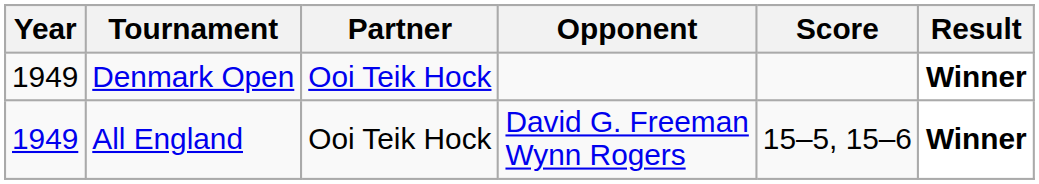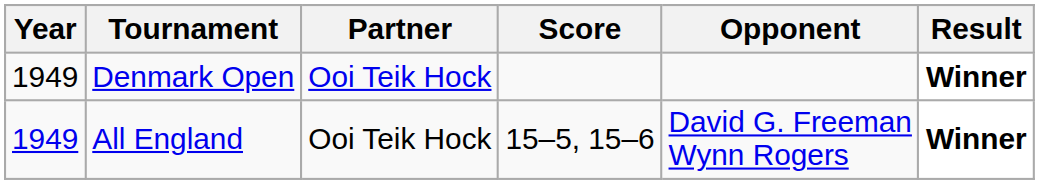columns swapped: Opponent <-> Score
